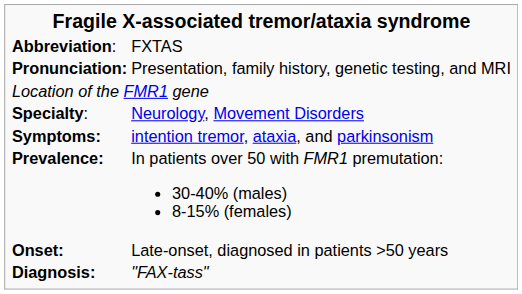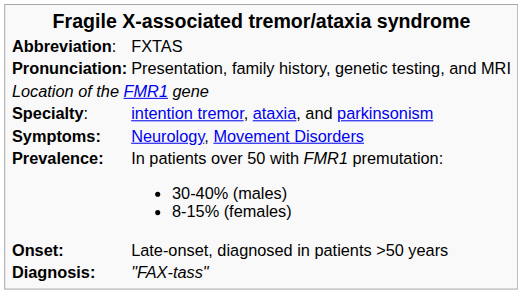Specialty: | column 2: Neurology, Movement Disorders -> intention tremor, ataxia, and parkinsonism
Symptoms: | column 2: intention tremor, ataxia, and parkinsonism -> Neurology, Movement Disorders
